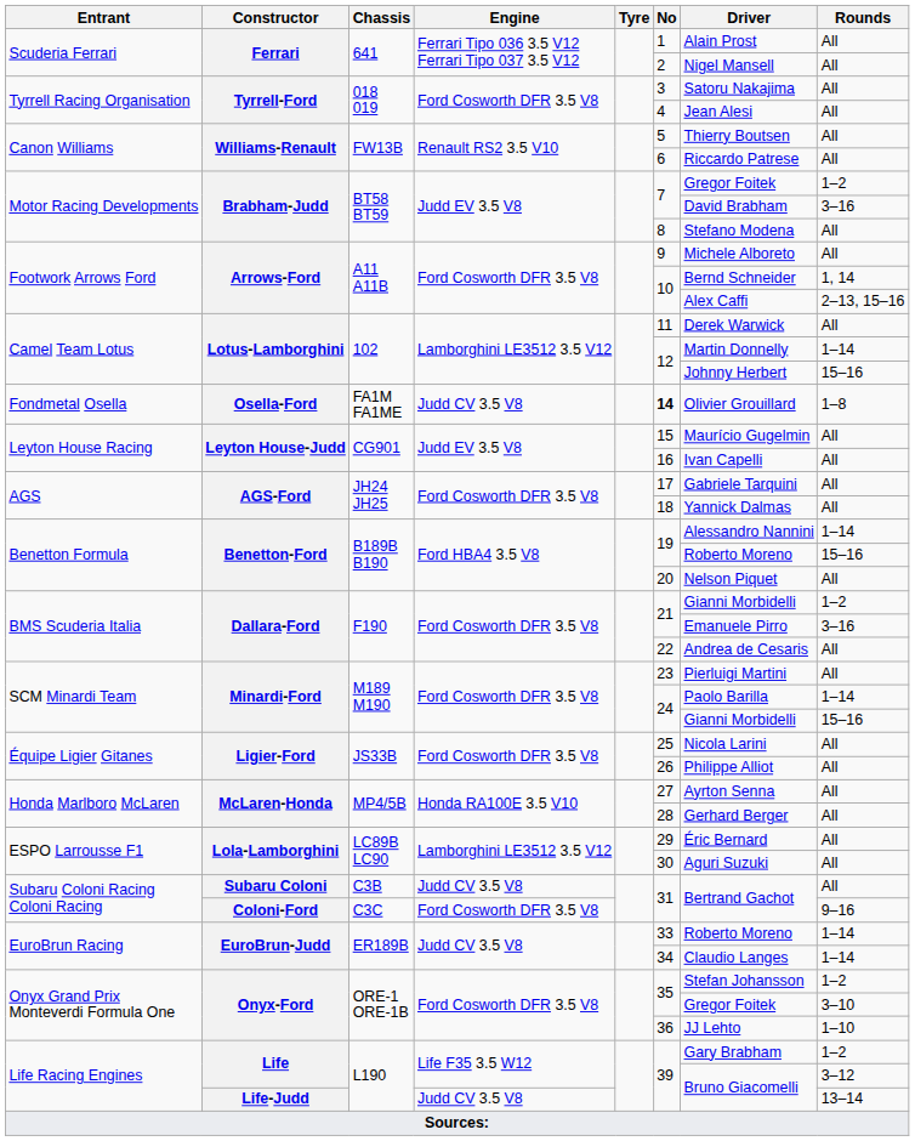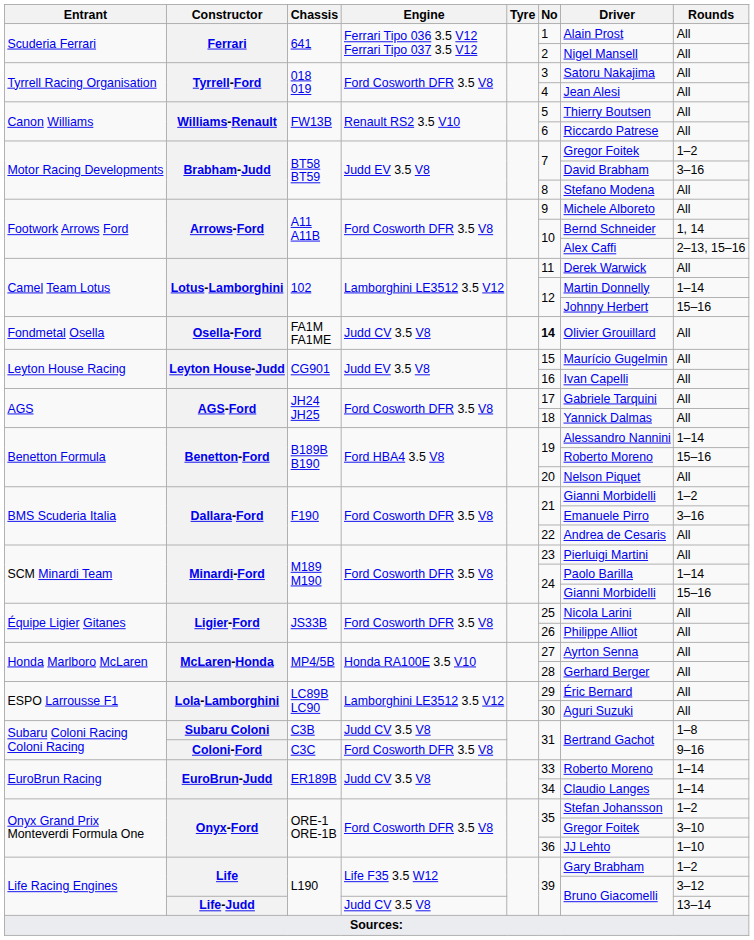Osella-Ford | Rounds: 1–8 -> All
Subaru Coloni | Rounds: All -> 1–8
